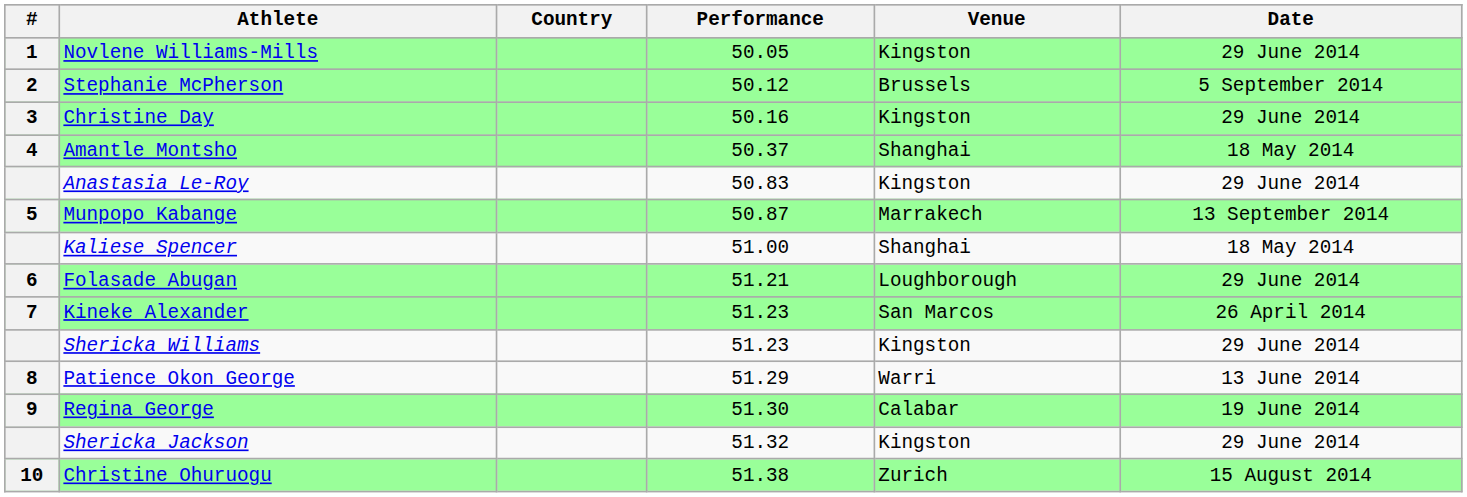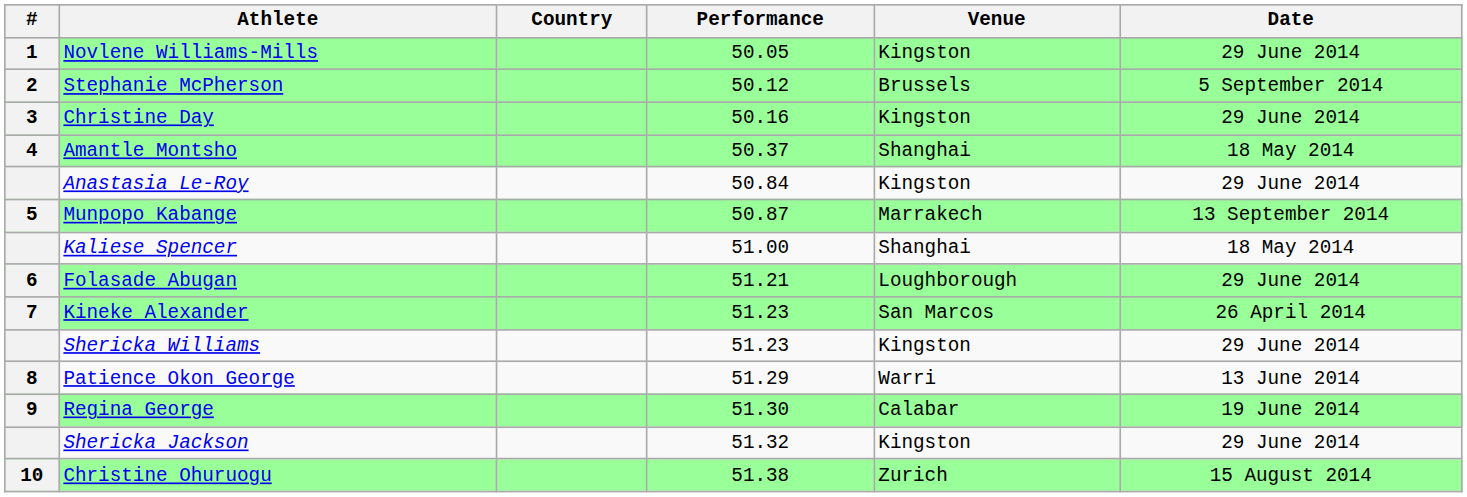Anastasia Le-Roy | Performance: 50.83 -> 50.84
